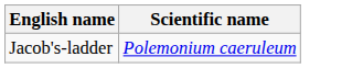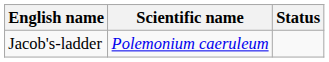+ column: Status
